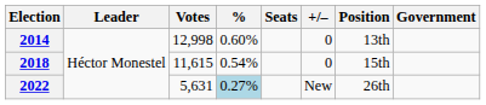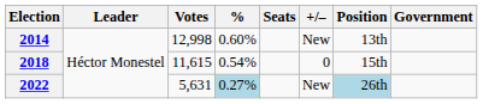2014 | +/–: 0 -> New
2022 | Position: no background -> lightblue background
